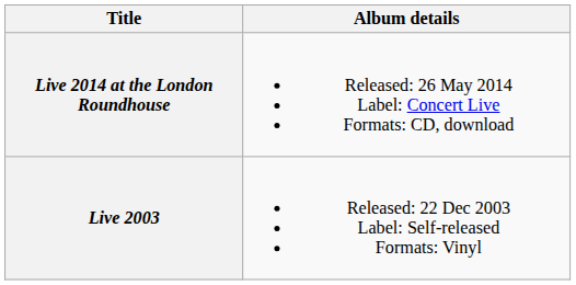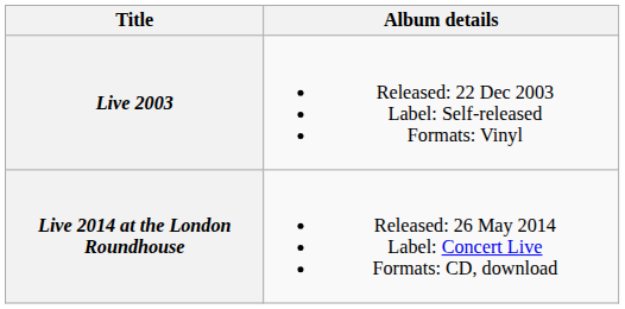rows swapped: Live 2003 <-> Live 2014 at the London Roundhouse
